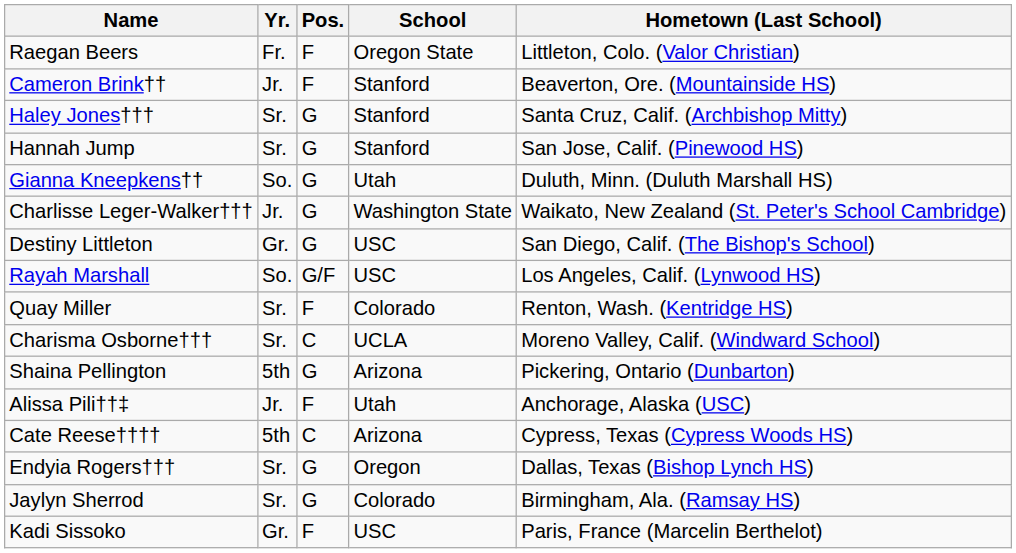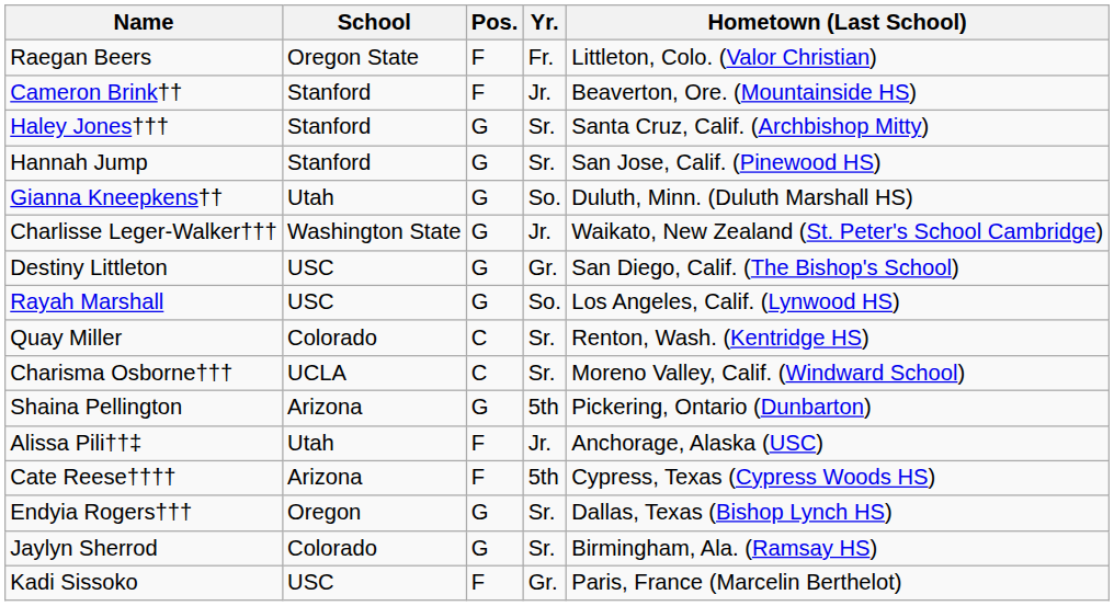columns swapped: School <-> Yr.
Rayah Marshall | Pos.: G/F -> G
Quay Miller | Pos.: F -> C
Cate Reese†††† | Pos.: C -> F
